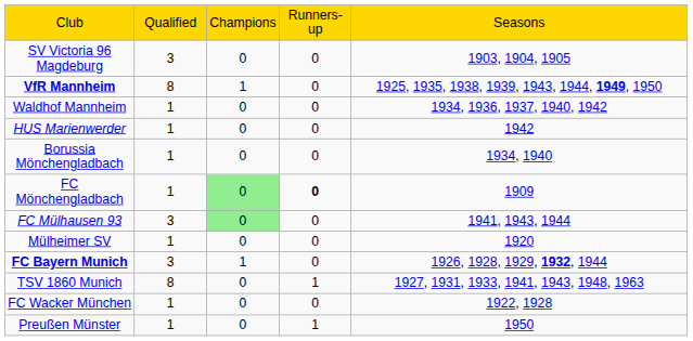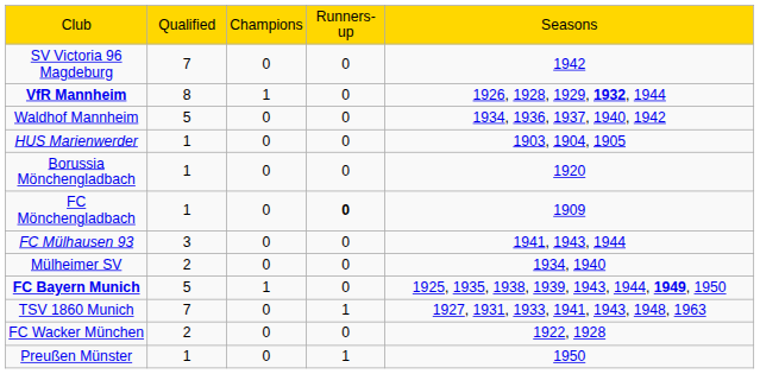SV Victoria 96 Magdeburg | column 2: 3 -> 7
SV Victoria 96 Magdeburg | column 5: 1903, 1904, 1905 -> 1942
VfR Mannheim | column 5: 1925, 1935, 1938, 1939, 1943, 1944, 1949, 1950 -> 1926, 1928, 1929, 1932, 1944
Waldhof Mannheim | column 2: 1 -> 5
HUS Marienwerder | column 5: 1942 -> 1903, 1904, 1905
Borussia Mönchengladbach | column 5: 1934, 1940 -> 1920
FC Mönchengladbach | column 3: lightgreen background -> no background
FC Mülhausen 93 | column 3: lightgreen background -> no background
Mülheimer SV | column 2: 1 -> 2
Mülheimer SV | column 5: 1920 -> 1934, 1940
FC Bayern Munich | column 2: 3 -> 5
FC Bayern Munich | column 5: 1926, 1928, 1929, 1932, 1944 -> 1925, 1935, 1938, 1939, 1943, 1944, 1949, 1950
TSV 1860 Munich | column 2: 8 -> 7
FC Wacker München | column 2: 1 -> 2
